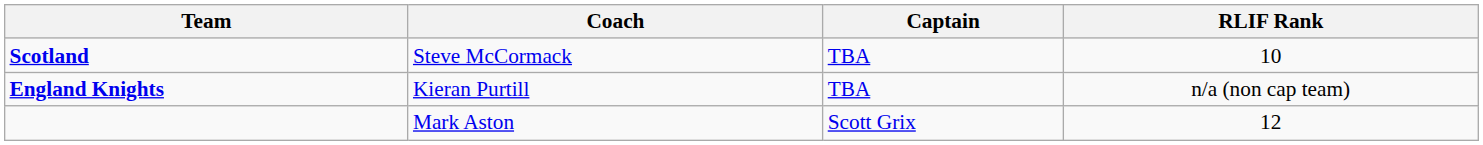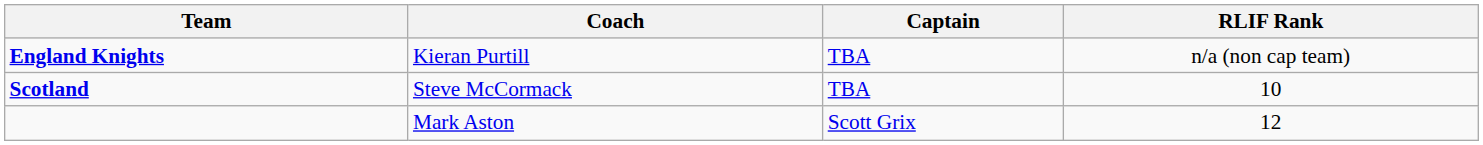rows swapped: England Knights <-> Scotland
